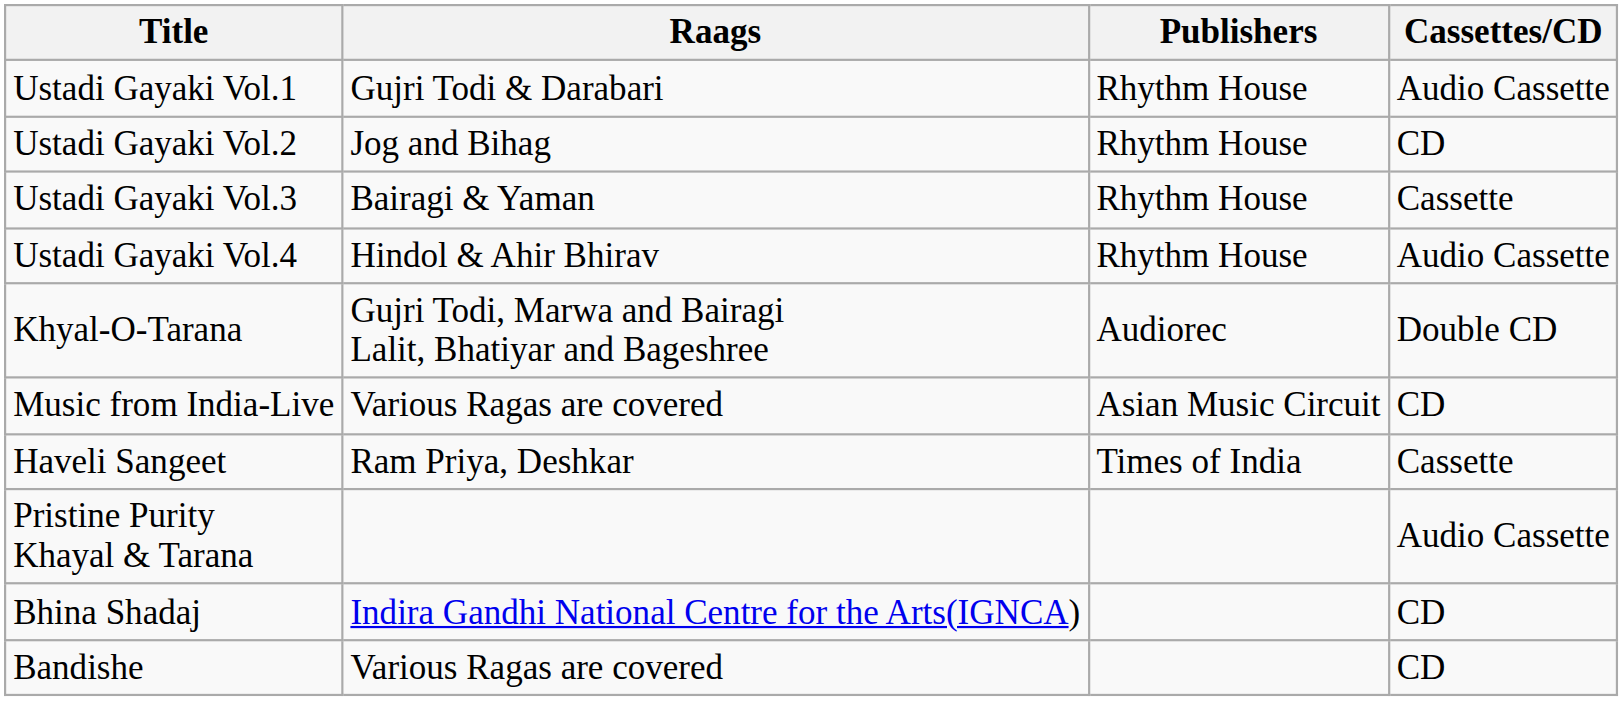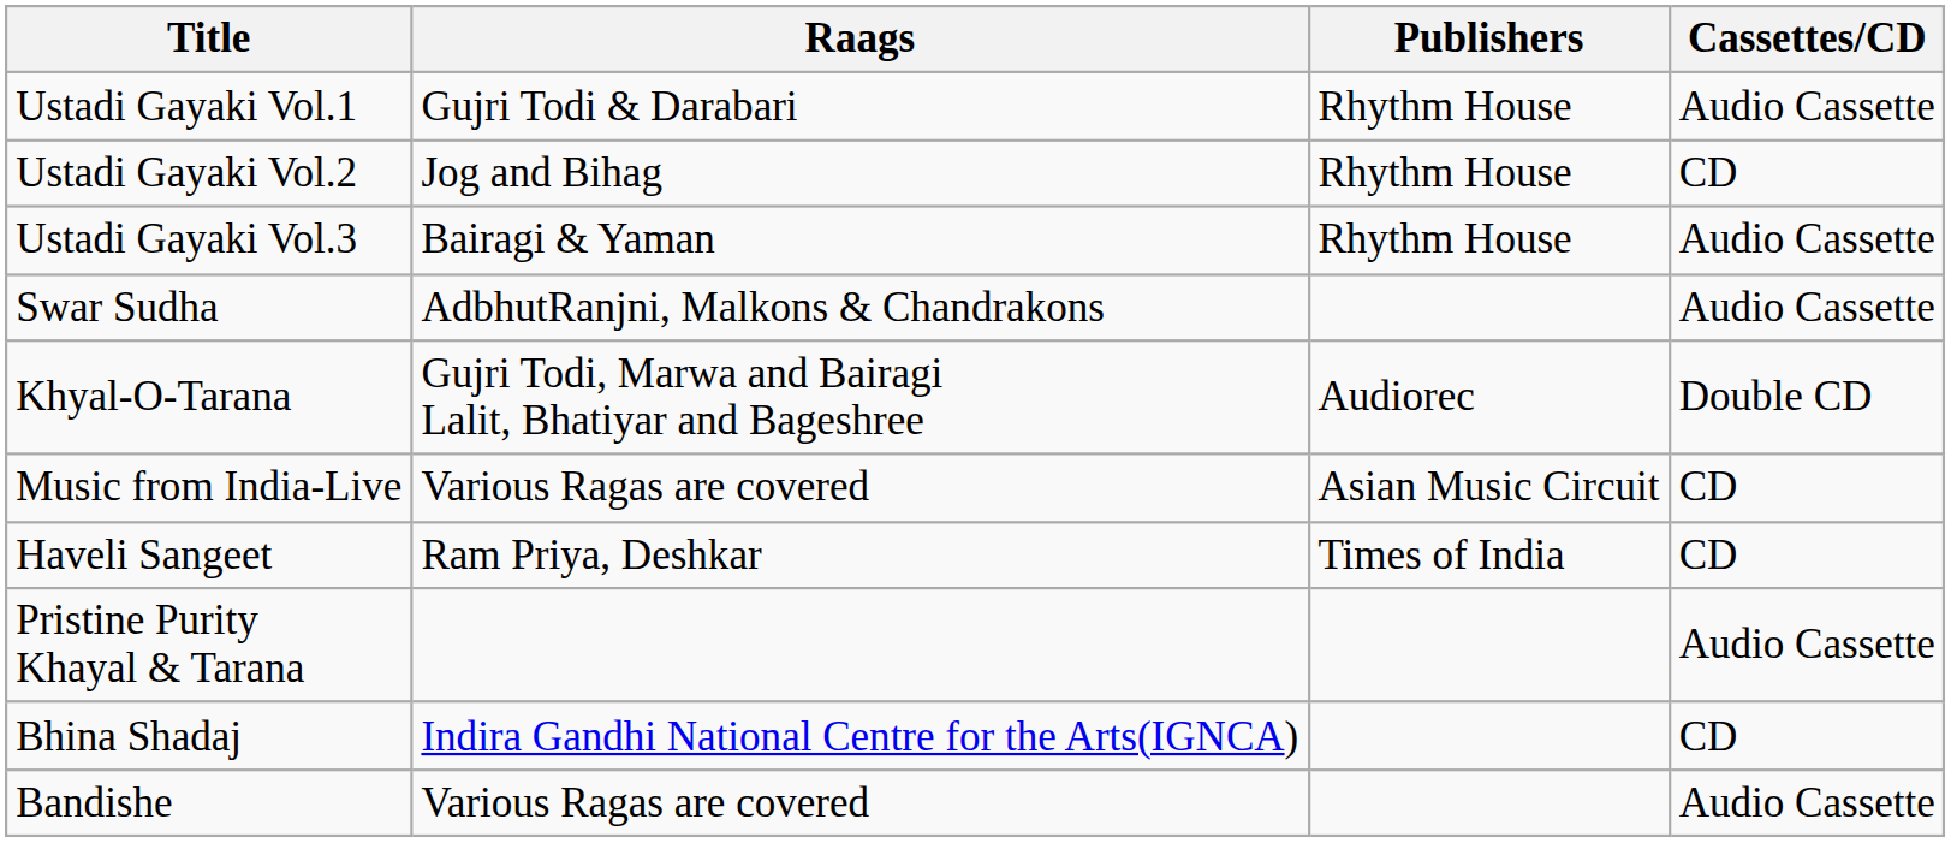Ustadi Gayaki Vol.3 | Cassettes/CD: Cassette -> Audio Cassette
- row: Ustadi Gayaki Vol.4 | Hindol & Ahir Bhirav | Rhythm House | Audio Cassette
+ row: Swar Sudha | AdbhutRanjni, Malkons & Chandrakons | Audio Cassette
Haveli Sangeet | Cassettes/CD: Cassette -> CD
Bandishe | Cassettes/CD: CD -> Audio Cassette
